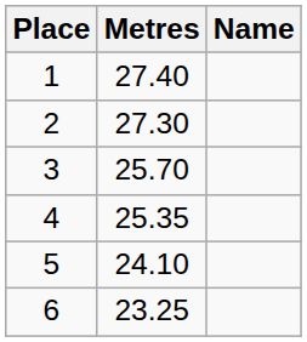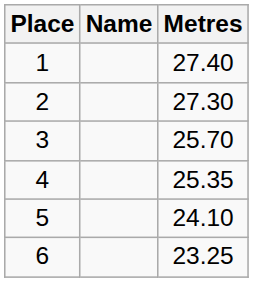columns swapped: Name <-> Metres
